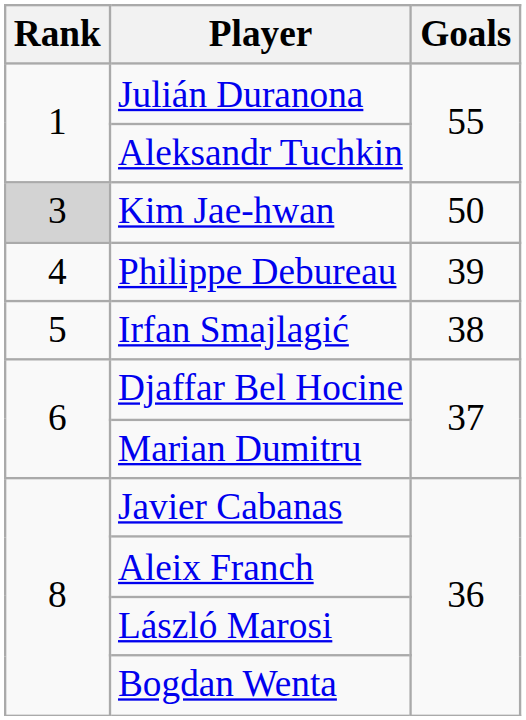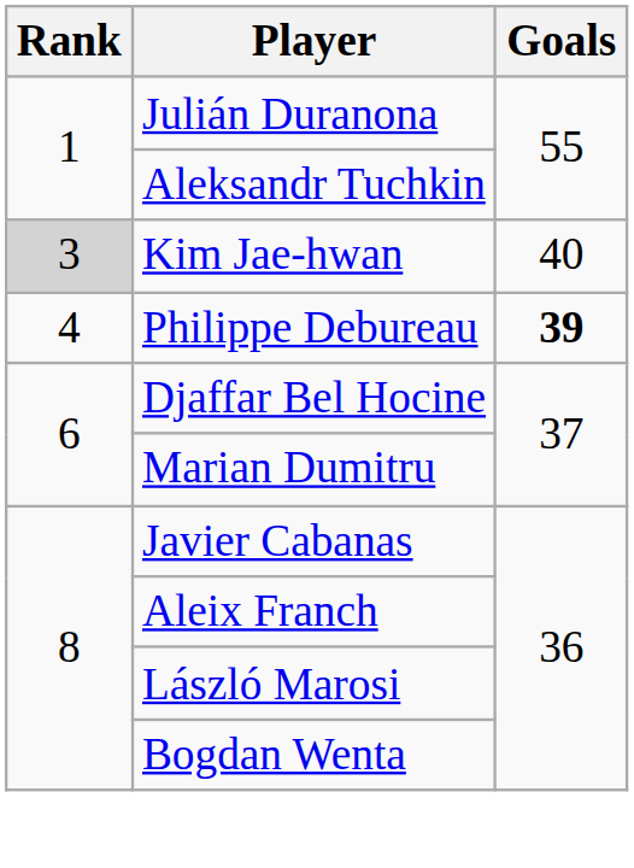Kim Jae-hwan | Goals: 50 -> 40
Philippe Debureau | Goals: normal -> bold
- row: 5 | Irfan Smajlagić | 38
